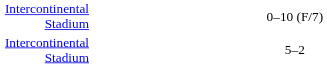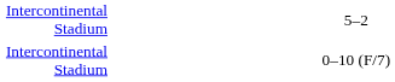rows swapped: 5–2 <-> 0–10 (F/7)
